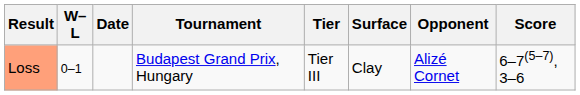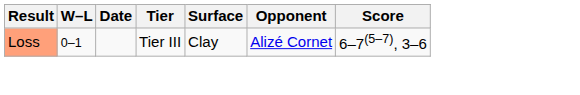- column: Tournament | Budapest Grand Prix, Hungary
